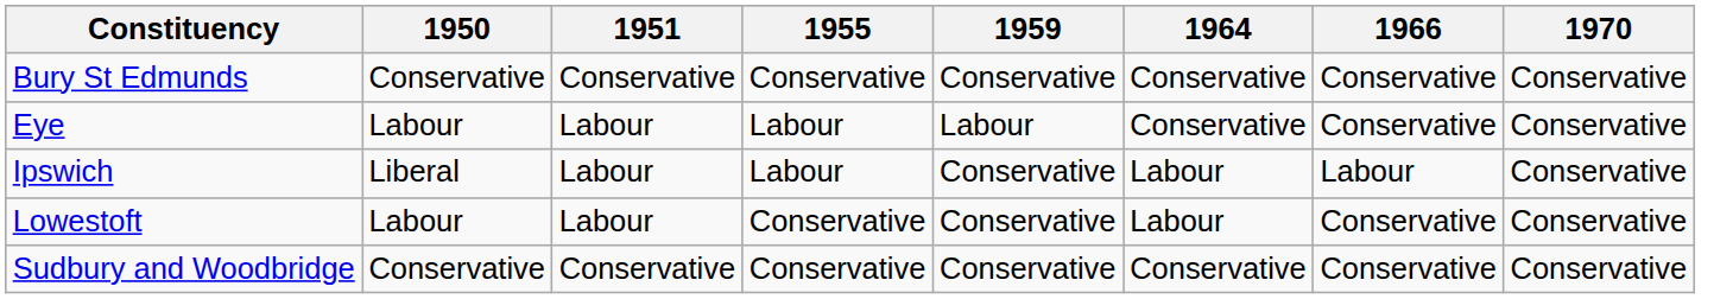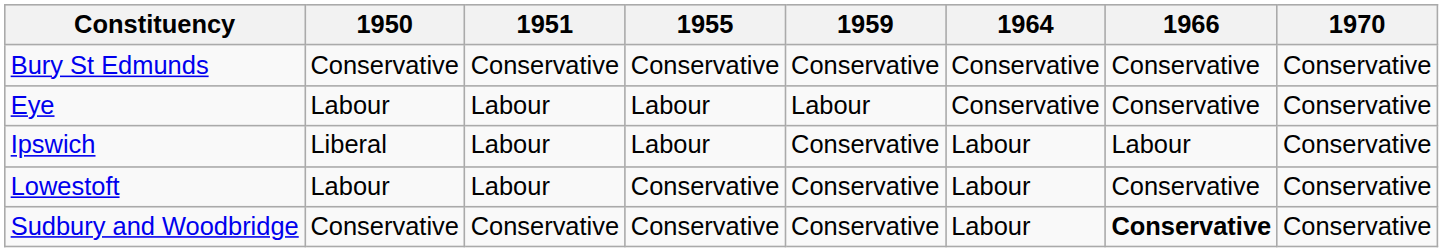Sudbury and Woodbridge | 1964: Conservative -> Labour
Sudbury and Woodbridge | 1966: normal -> bold
